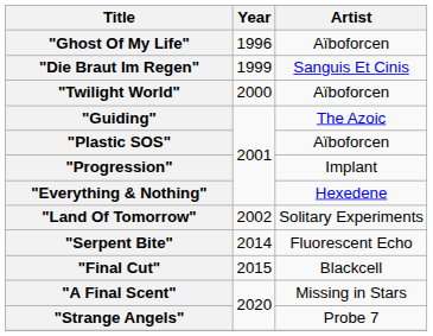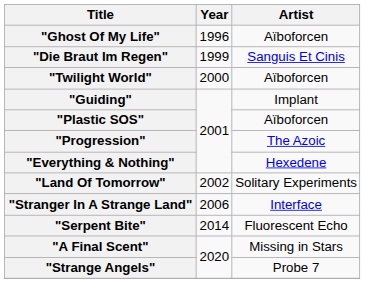"Guiding" | Artist: The Azoic -> Implant
"Progression" | Artist: Implant -> The Azoic
+ row: "Stranger In A Strange Land" | 2006 | Interface
- row: "Final Cut" | 2015 | Blackcell
